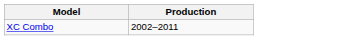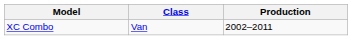+ column: Class | Van
